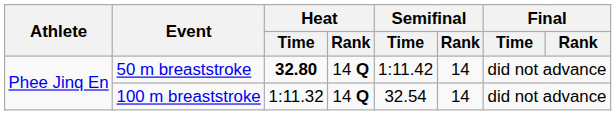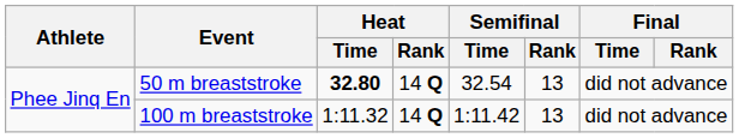50 m breaststroke | Semifinal / Time: 1:11.42 -> 32.54
50 m breaststroke | Semifinal / Rank: 14 -> 13
100 m breaststroke | Semifinal / Time: 32.54 -> 1:11.42
100 m breaststroke | Semifinal / Rank: 14 -> 13
